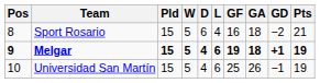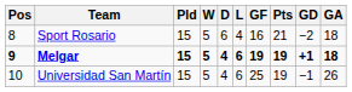columns swapped: GA <-> Pts
